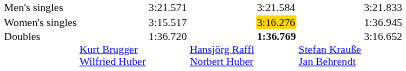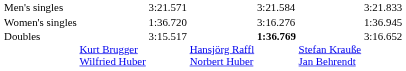Women's singles | column 3: 3:15.517 -> 1:36.720
Women's singles | column 5: gold background -> no background
Doubles | column 3: 1:36.720 -> 3:15.517
